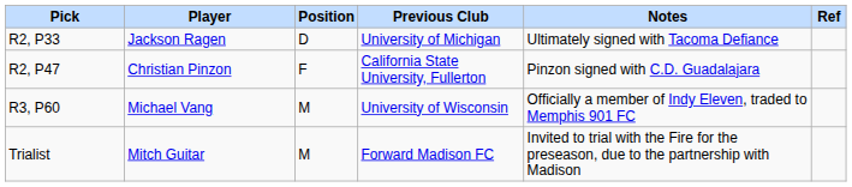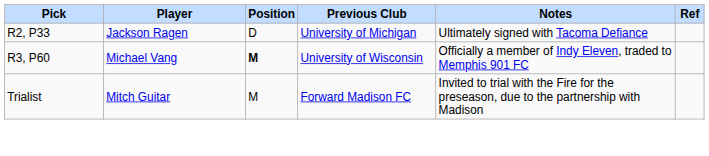- row: R2, P47 | Christian Pinzon | F | California State University, Fullerton | Pinzon signed with C.D. Guadalajara
R3, P60 | Position: normal -> bold
